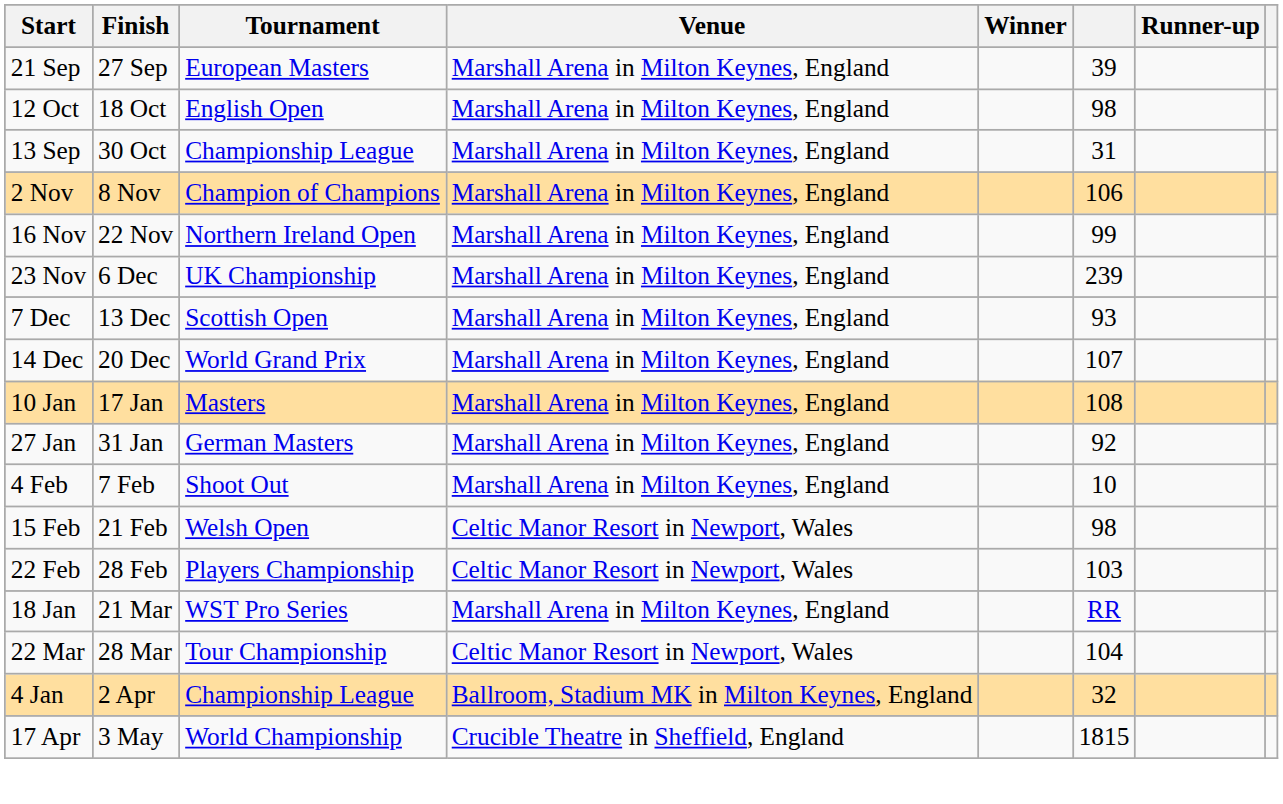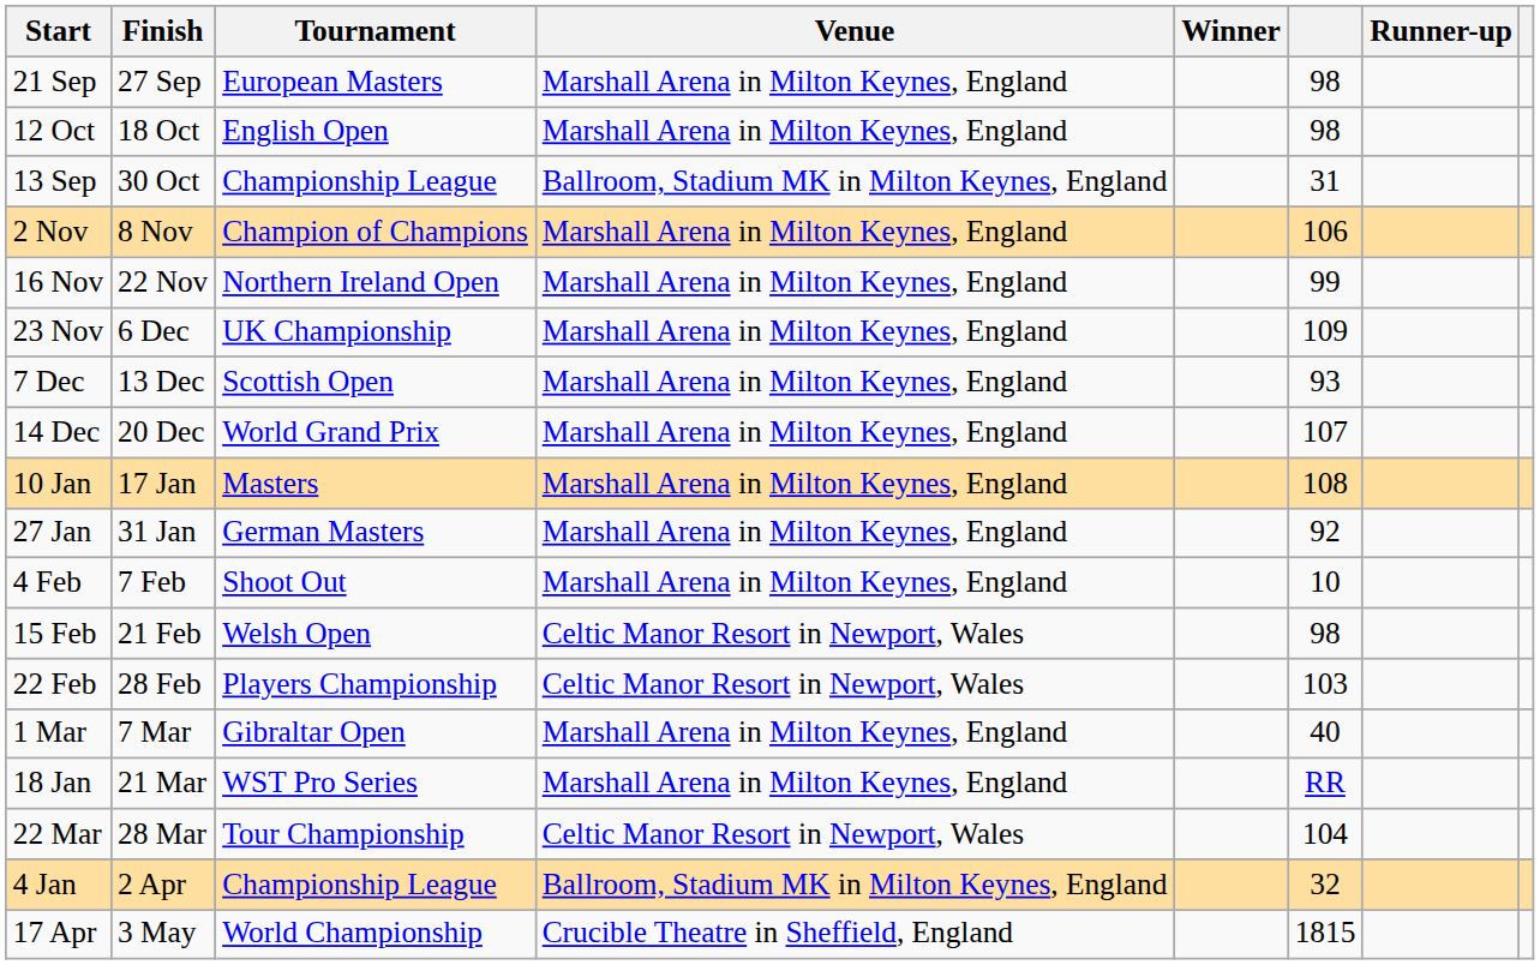21 Sep | column 6: 39 -> 98
13 Sep | Venue: Marshall Arena in Milton Keynes, England -> Ballroom, Stadium MK in Milton Keynes, England
23 Nov | column 6: 239 -> 109
+ row: 1 Mar | 7 Mar | Gibraltar Open | Marshall Arena in Milton Keynes, England | 40
